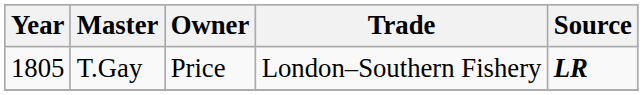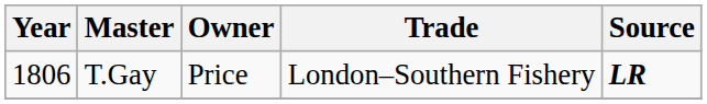T.Gay | Year: 1805 -> 1806
